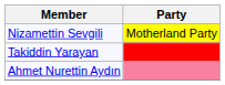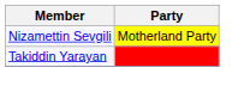- row: Ahmet Nurettin Aydın
